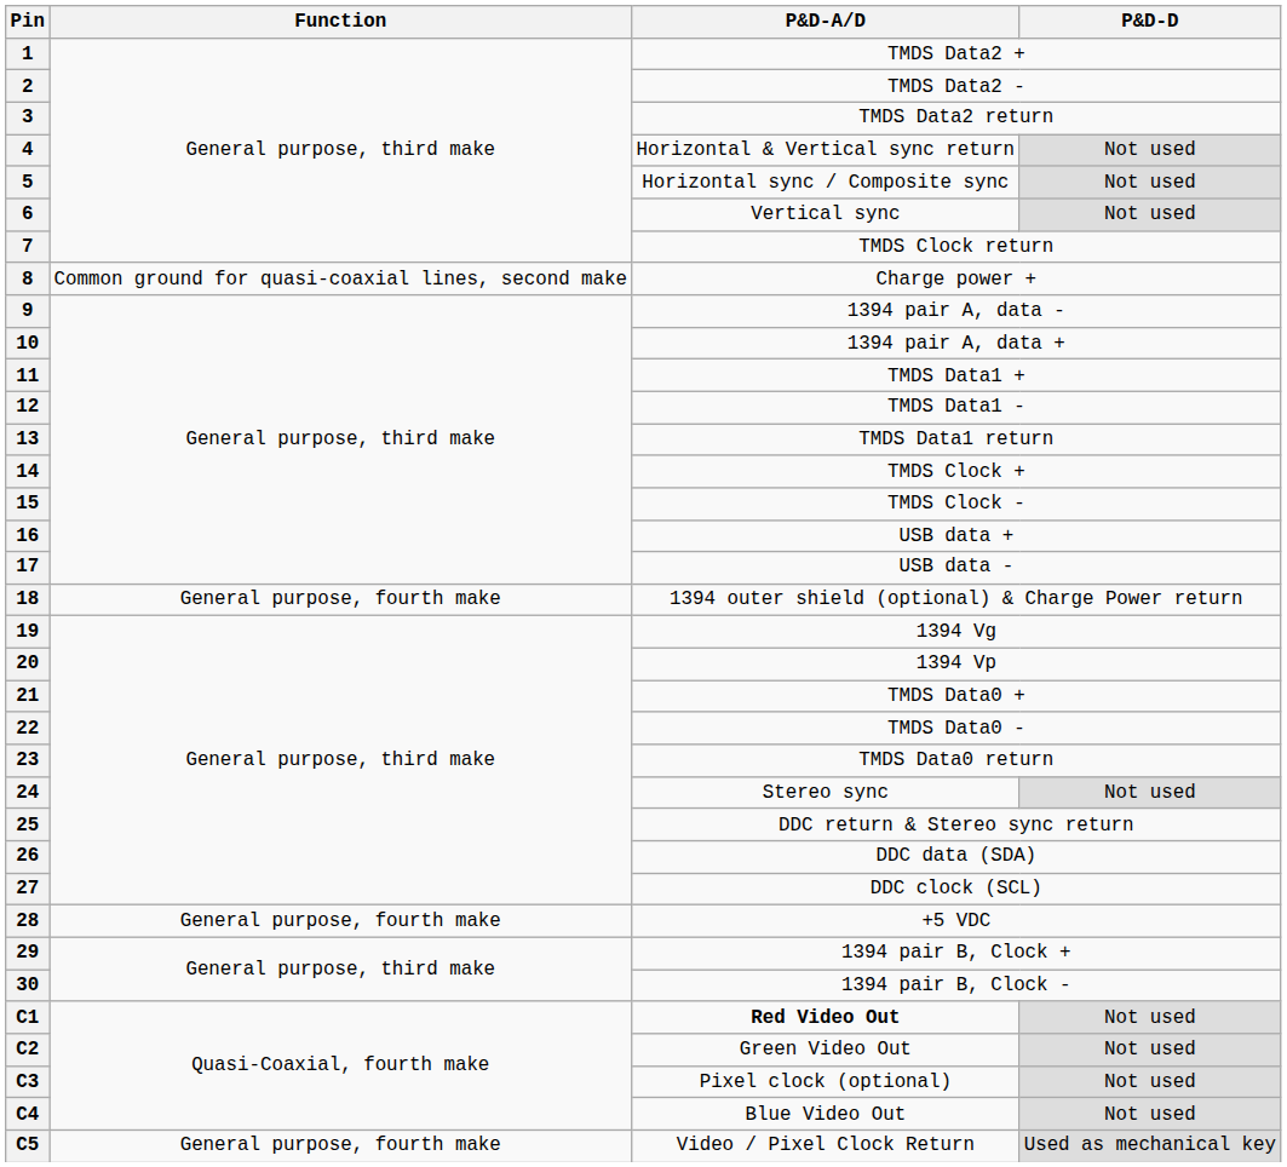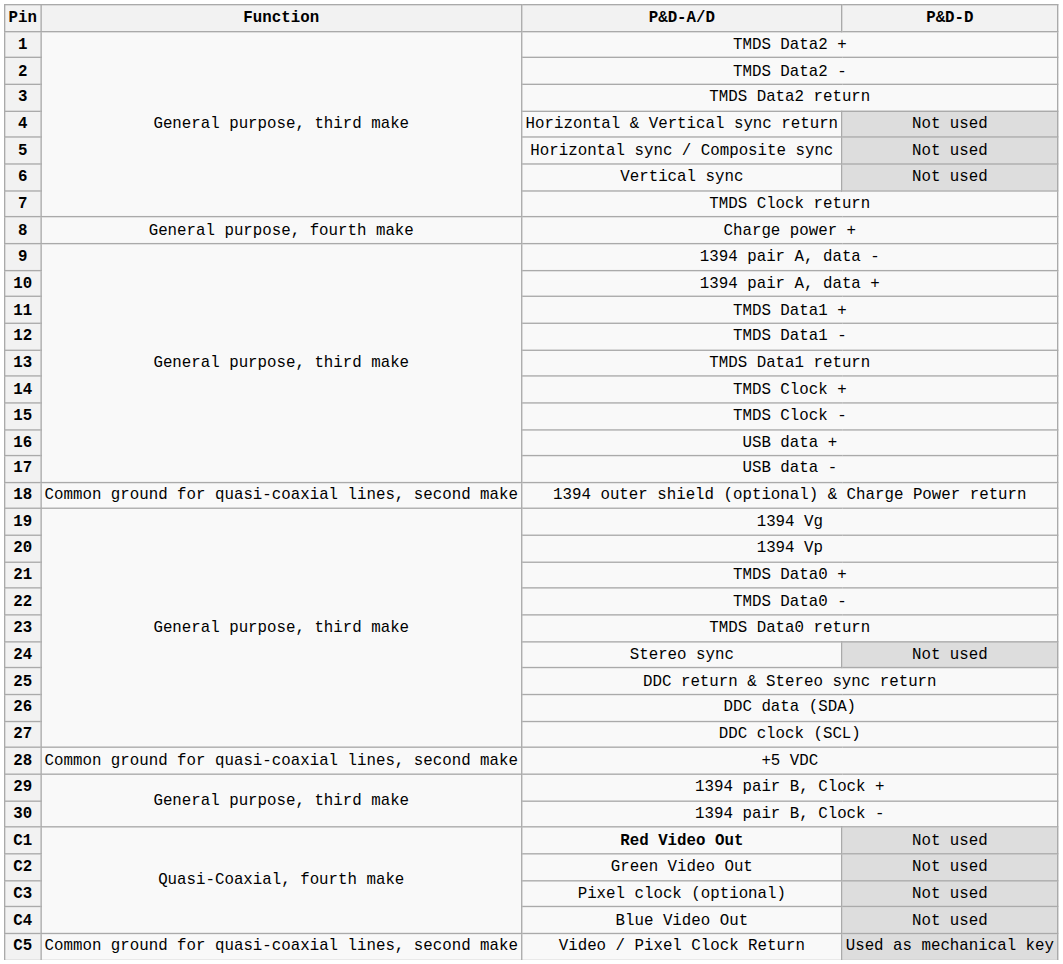8 | Function: Common ground for quasi-coaxial lines, second make -> General purpose, fourth make
18 | Function: General purpose, fourth make -> Common ground for quasi-coaxial lines, second make
28 | Function: General purpose, fourth make -> Common ground for quasi-coaxial lines, second make
C5 | Function: General purpose, fourth make -> Common ground for quasi-coaxial lines, second make
